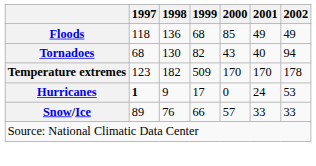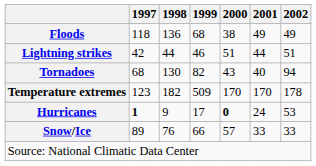Floods | 2000: 85 -> 38
+ row: Lightning strikes | 42 | 44 | 46 | 51 | 44 | 51
Hurricanes | 2000: normal -> bold
